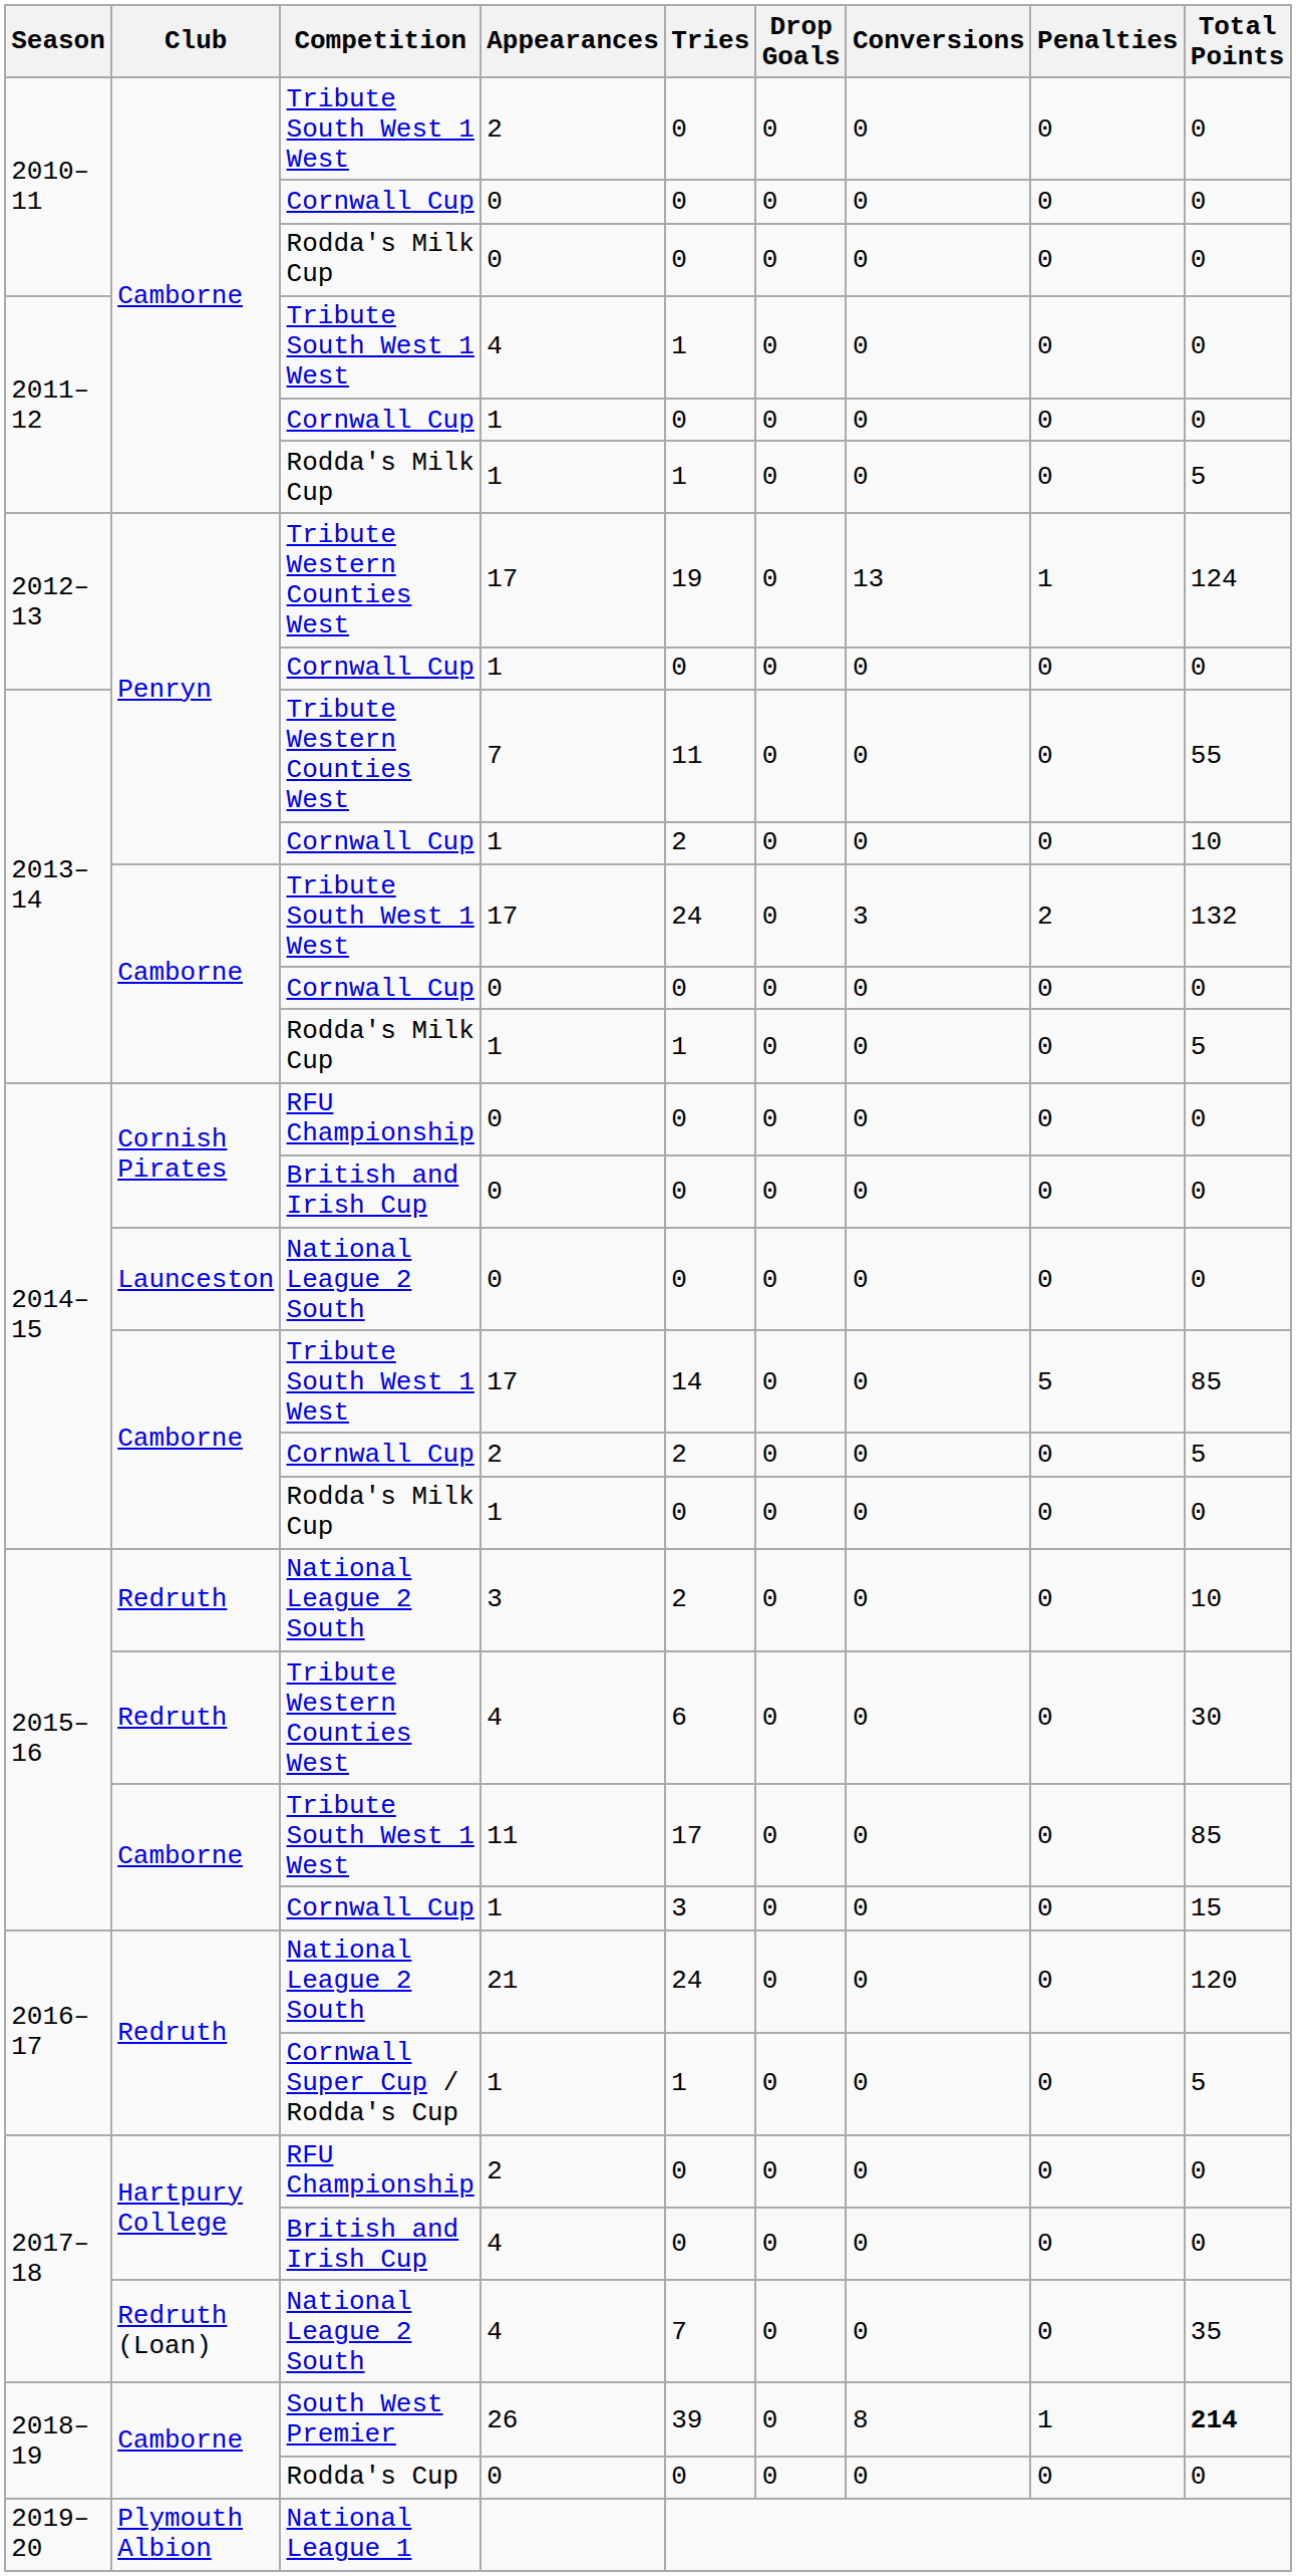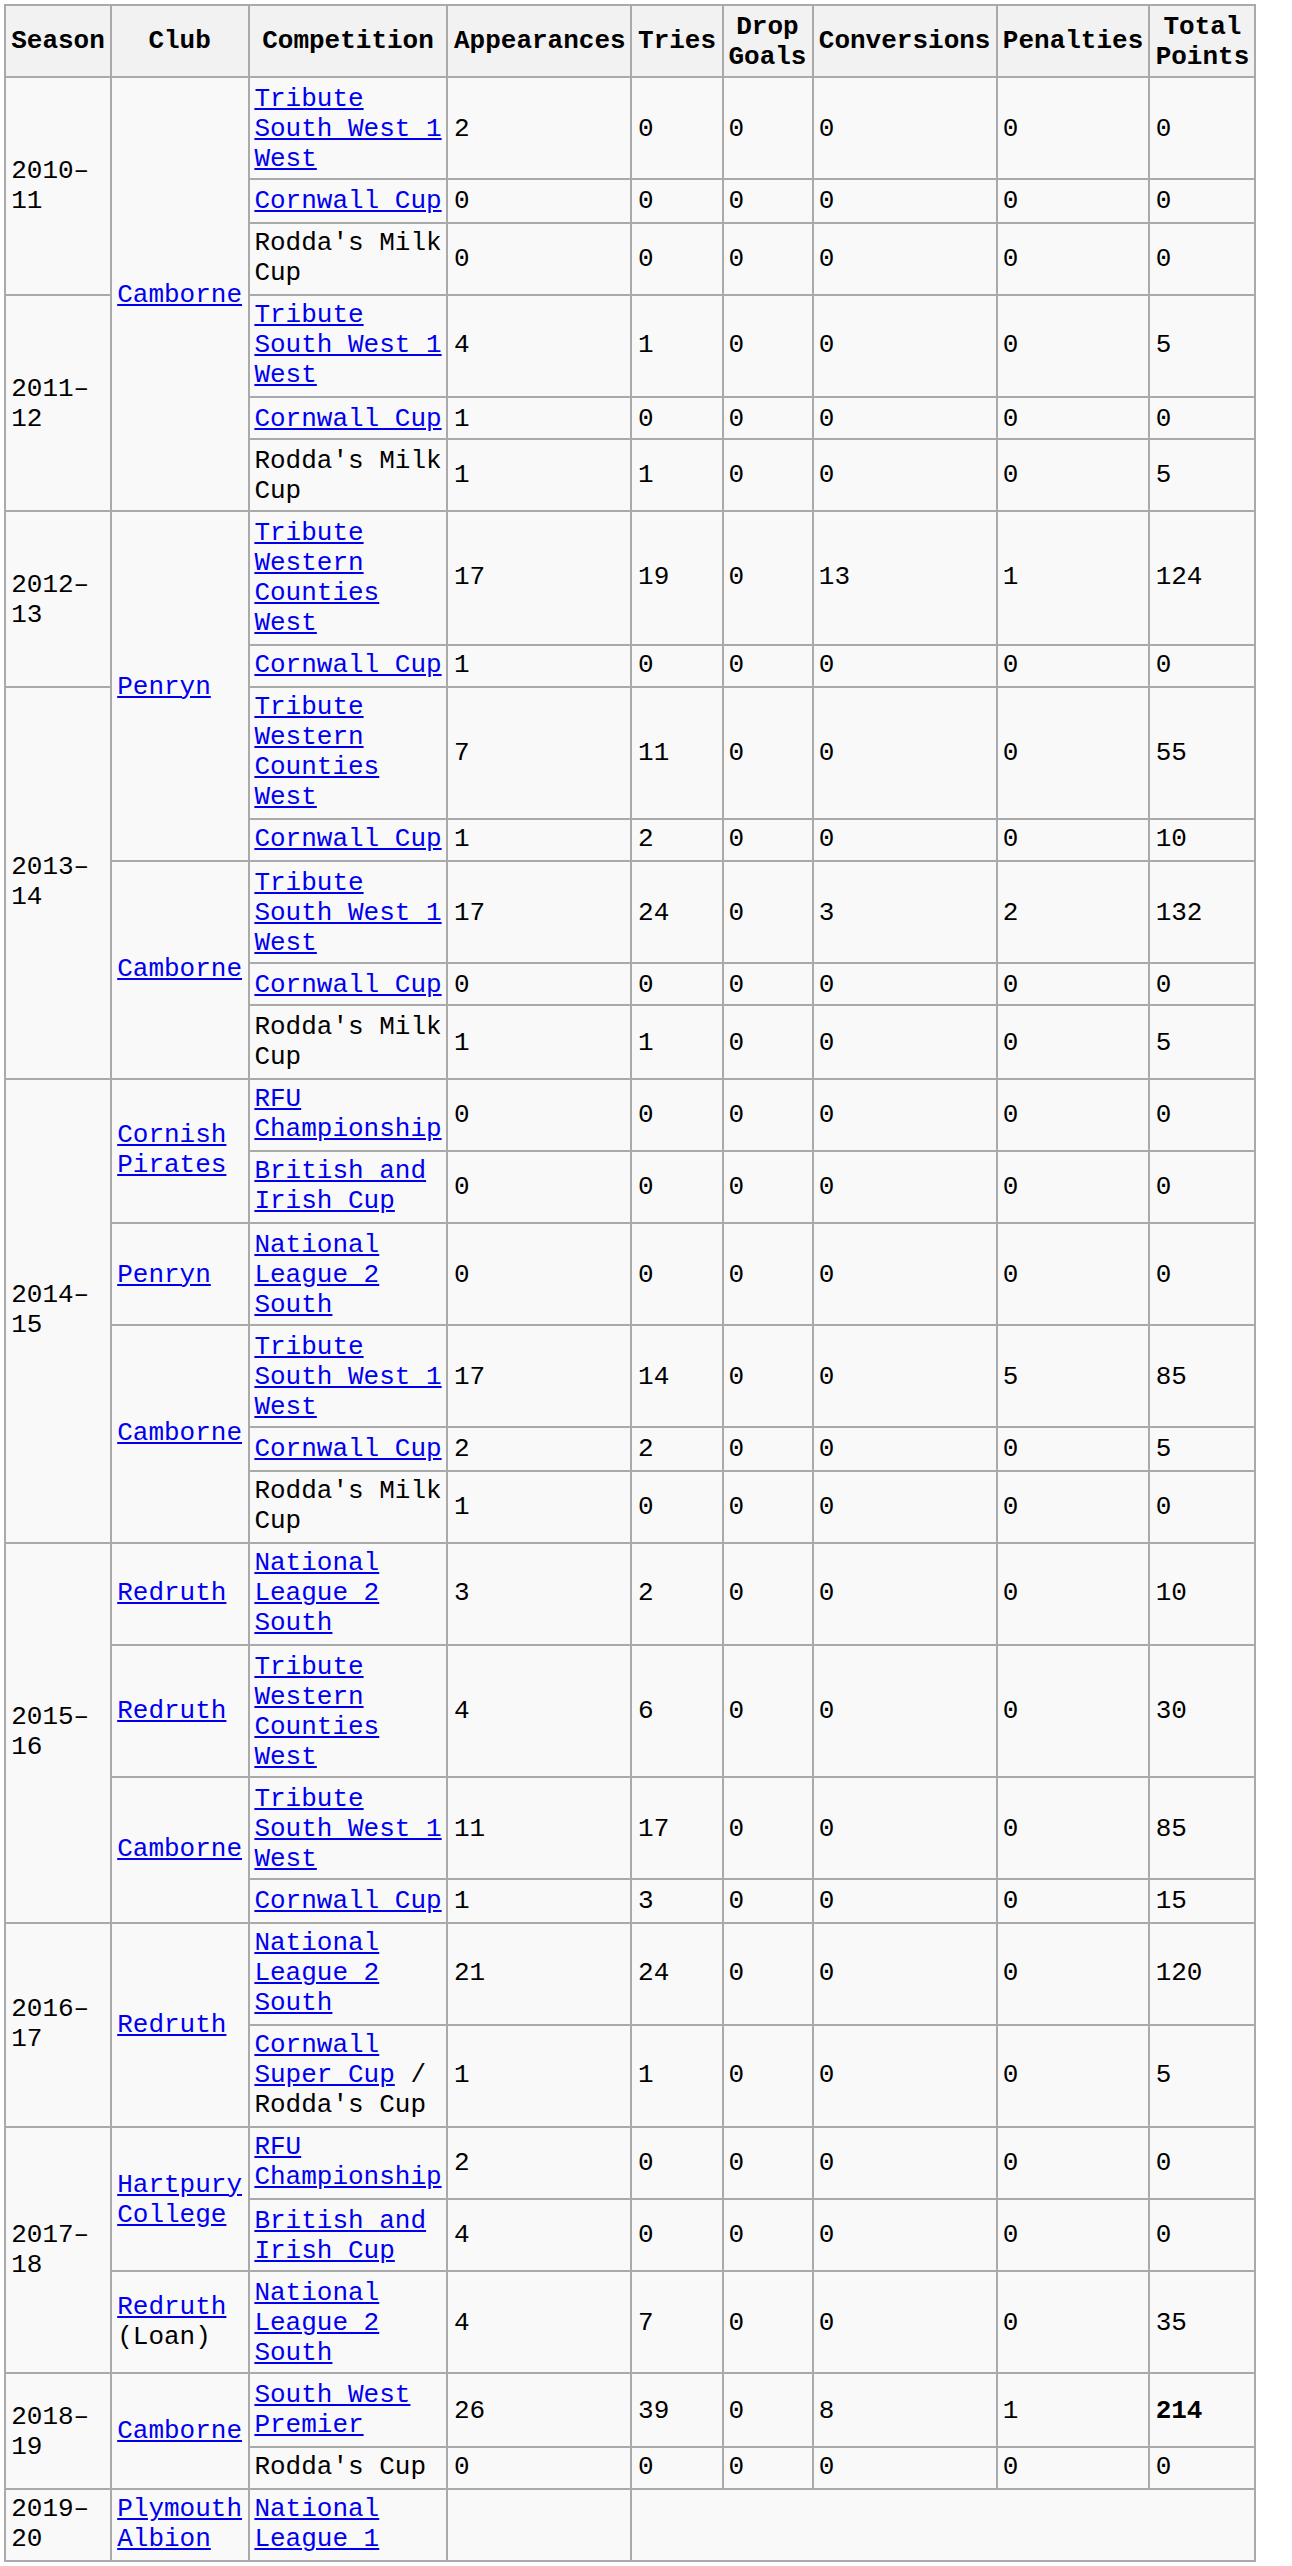2011–12 / Tribute South West 1 West | Total Points: 0 -> 5
2014–15 / National League 2 South | Club: Launceston -> Penryn
